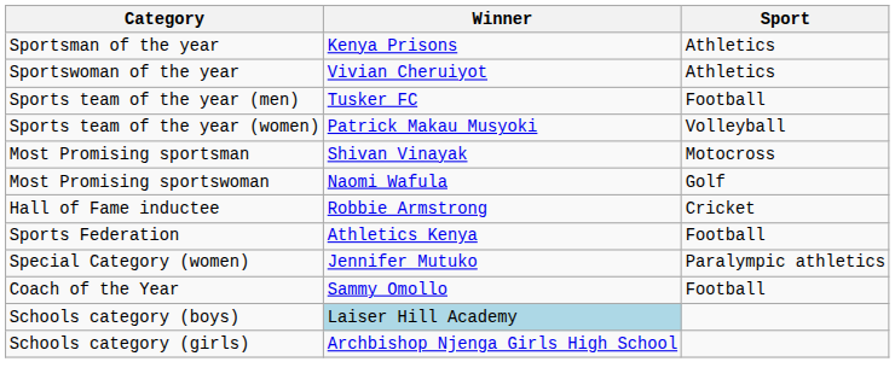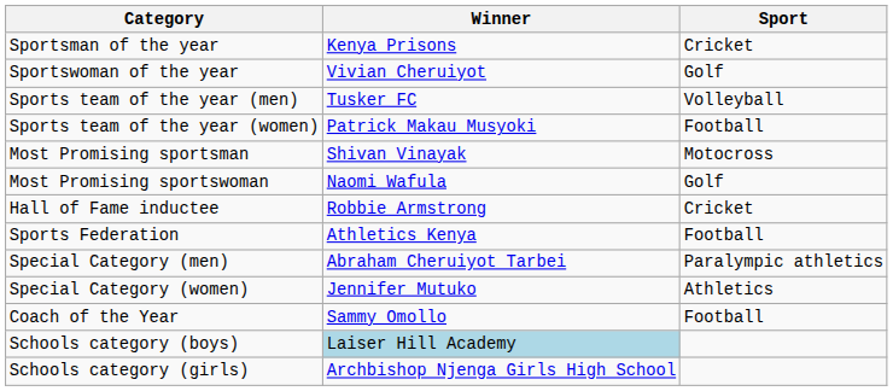Sportsman of the year | Sport: Athletics -> Cricket
Sportswoman of the year | Sport: Athletics -> Golf
Sports team of the year (men) | Sport: Football -> Volleyball
Sports team of the year (women) | Sport: Volleyball -> Football
+ row: Special Category (men) | Abraham Cheruiyot Tarbei | Paralympic athletics
Special Category (women) | Sport: Paralympic athletics -> Athletics
